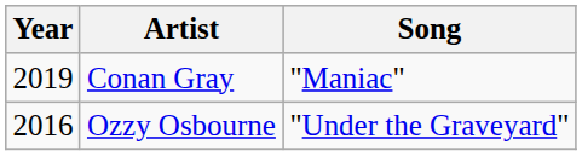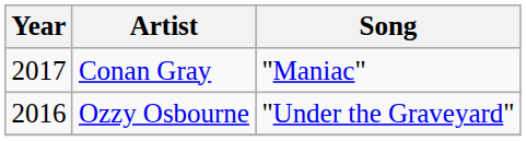Conan Gray | Year: 2019 -> 2017
